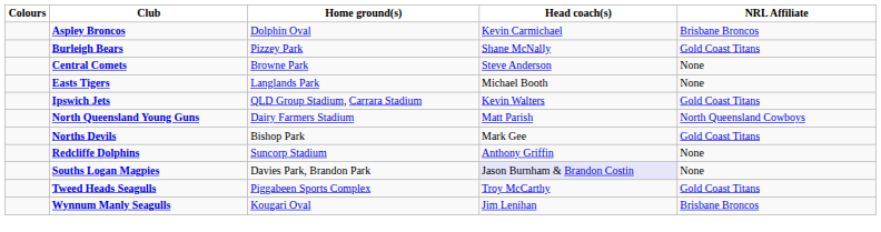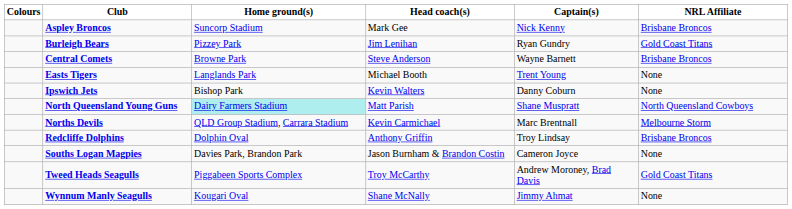+ column: Captain(s) | Nick Kenny | Ryan Gundry | Wayne Barnett | Trent Young | Danny Coburn | Shane Muspratt | Marc Brentnall | Troy Lindsay | Cameron Joyce | Andrew Moroney, Brad Davis | Jimmy Ahmat
Aspley Broncos | Home ground(s): Dolphin Oval -> Suncorp Stadium
Aspley Broncos | Head coach(s): Kevin Carmichael -> Mark Gee
Burleigh Bears | Head coach(s): Shane McNally -> Jim Lenihan
Central Comets | NRL Affiliate: None -> Brisbane Broncos
Ipswich Jets | Home ground(s): QLD Group Stadium, Carrara Stadium -> Bishop Park
Ipswich Jets | NRL Affiliate: Gold Coast Titans -> None
North Queensland Young Guns | Home ground(s): no background -> paleturquoise background
Norths Devils | Home ground(s): Bishop Park -> QLD Group Stadium, Carrara Stadium
Norths Devils | Head coach(s): Mark Gee -> Kevin Carmichael
Norths Devils | NRL Affiliate: Gold Coast Titans -> Melbourne Storm
Redcliffe Dolphins | Home ground(s): Suncorp Stadium -> Dolphin Oval
Redcliffe Dolphins | NRL Affiliate: None -> Brisbane Broncos
Souths Logan Magpies | Head coach(s): lavender background -> no background
Wynnum Manly Seagulls | Head coach(s): Jim Lenihan -> Shane McNally
Wynnum Manly Seagulls | NRL Affiliate: Brisbane Broncos -> None
